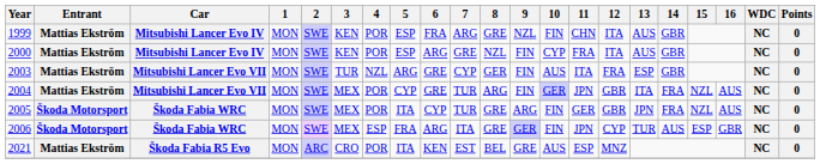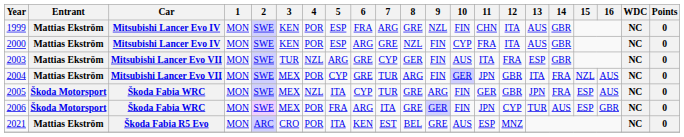2005 | 4: POR -> NZL
2005 | 15: NZL -> ESP
2006 | 4: ESP -> POR
